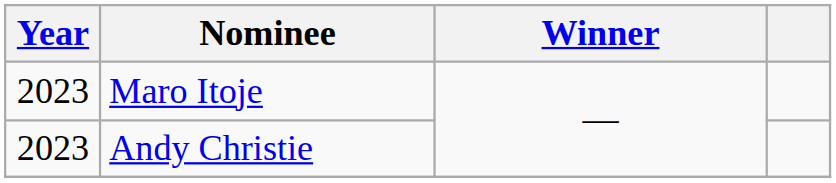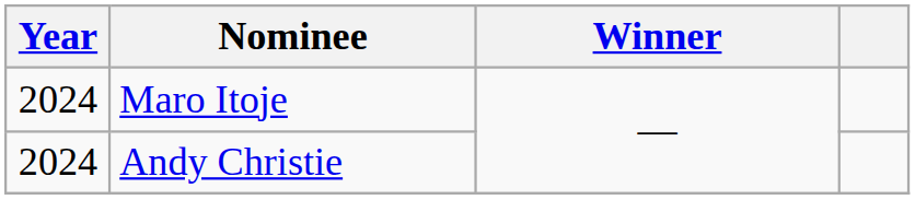Maro Itoje | Year: 2023 -> 2024
Andy Christie | Year: 2023 -> 2024
